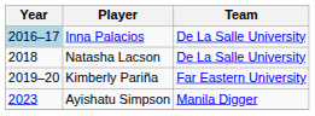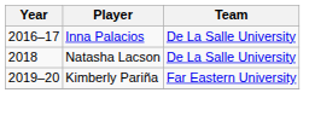Inna Palacios | Year: lightblue background -> no background
- row: 2023 | Ayishatu Simpson | Manila Digger
